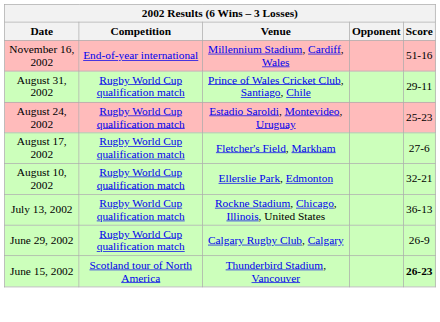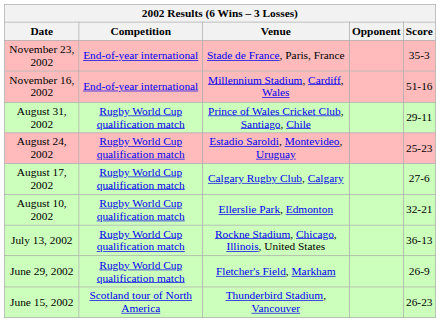+ row: November 23, 2002 | End-of-year international | Stade de France, Paris, France | 35-3
August 17, 2002 | Venue: Fletcher's Field, Markham -> Calgary Rugby Club, Calgary
June 29, 2002 | Venue: Calgary Rugby Club, Calgary -> Fletcher's Field, Markham
June 15, 2002 | Score: bold -> normal
